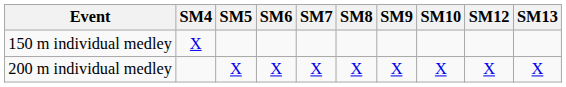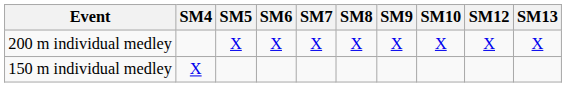rows swapped: 150 m individual medley <-> 200 m individual medley
